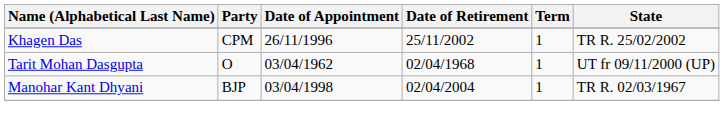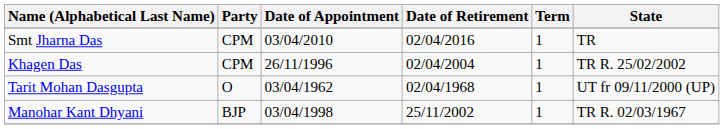+ row: Smt Jharna Das | CPM | 03/04/2010 | 02/04/2016 | 1 | TR
Khagen Das | Date of Retirement: 25/11/2002 -> 02/04/2004
Manohar Kant Dhyani | Date of Retirement: 02/04/2004 -> 25/11/2002
